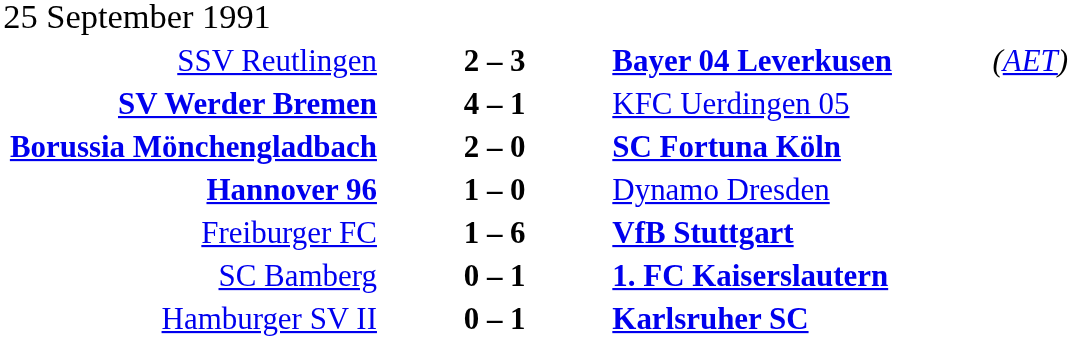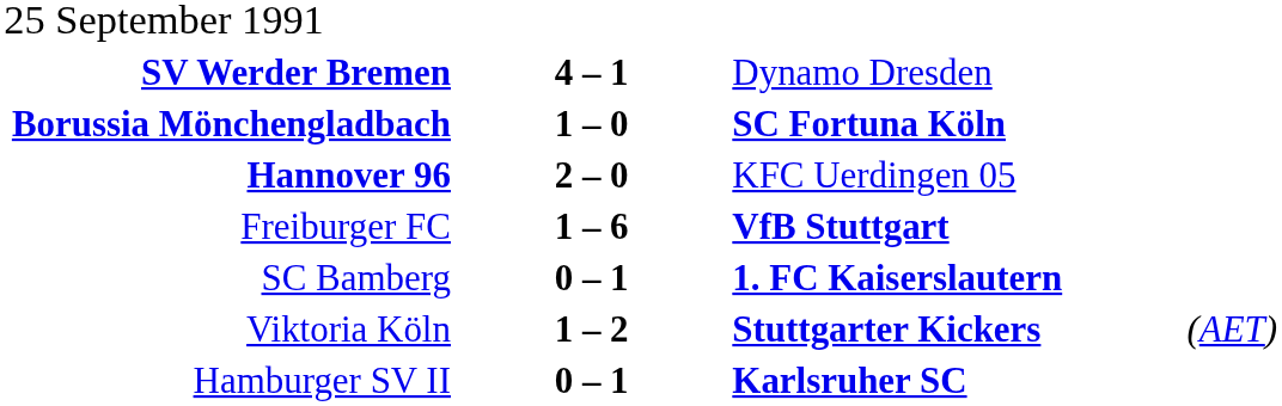- row: SSV Reutlingen | 2 – 3 | Bayer 04 Leverkusen | (AET)
SV Werder Bremen | column 3: KFC Uerdingen 05 -> Dynamo Dresden
Borussia Mönchengladbach | column 2: 2 – 0 -> 1 – 0
Hannover 96 | column 2: 1 – 0 -> 2 – 0
Hannover 96 | column 3: Dynamo Dresden -> KFC Uerdingen 05
+ row: Viktoria Köln | 1 – 2 | Stuttgarter Kickers | (AET)
